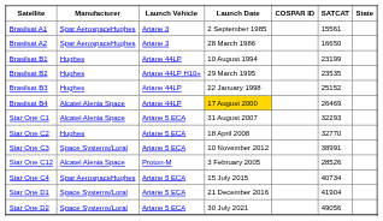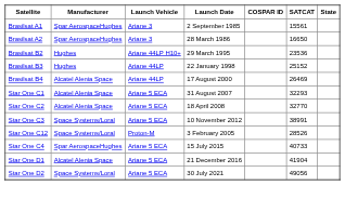- row: Brasilsat B1 | Hughes | Ariane 44LP | 10 August 1994 | 23199
Brasilsat B2 | SATCAT: 23535 -> 23536
Brasilsat B4 | Launch Date: gold background -> no background
Star One C2 | Manufacturer: Hughes -> Alcatel Alenia Space
Star One C12 | Manufacturer: Alcatel Alenia Space -> Space Systems/Loral
Star One C4 | SATCAT: 40734 -> 40733
Star One D1 | Manufacturer: Space Systems/Loral -> Alcatel Alenia Space
